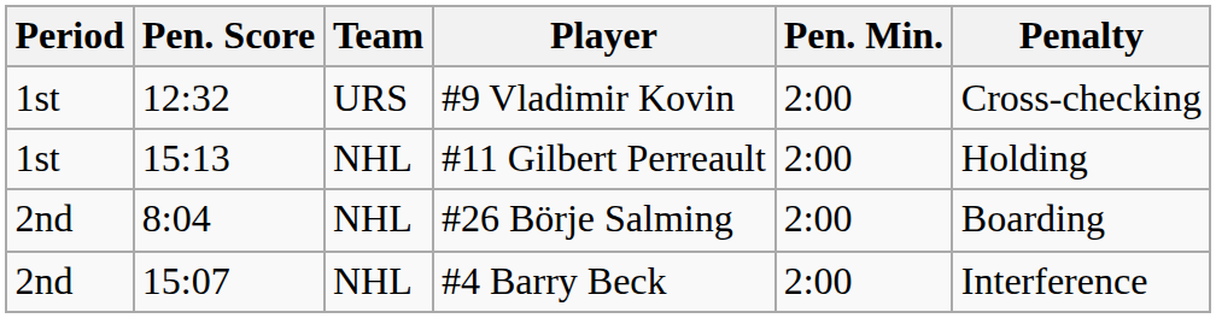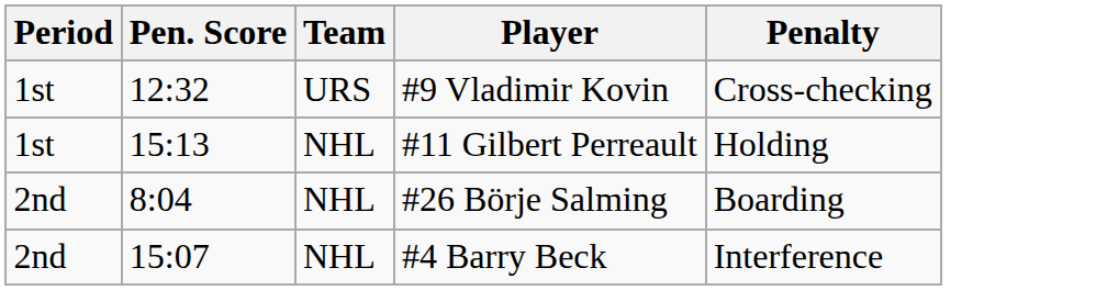- column: Pen. Min. | 2:00 | 2:00 | 2:00 | 2:00
